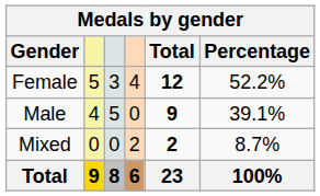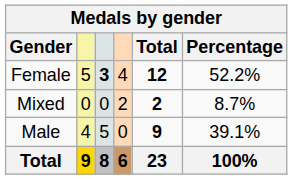Female | column 3: normal -> bold
rows swapped: Male <-> Mixed
